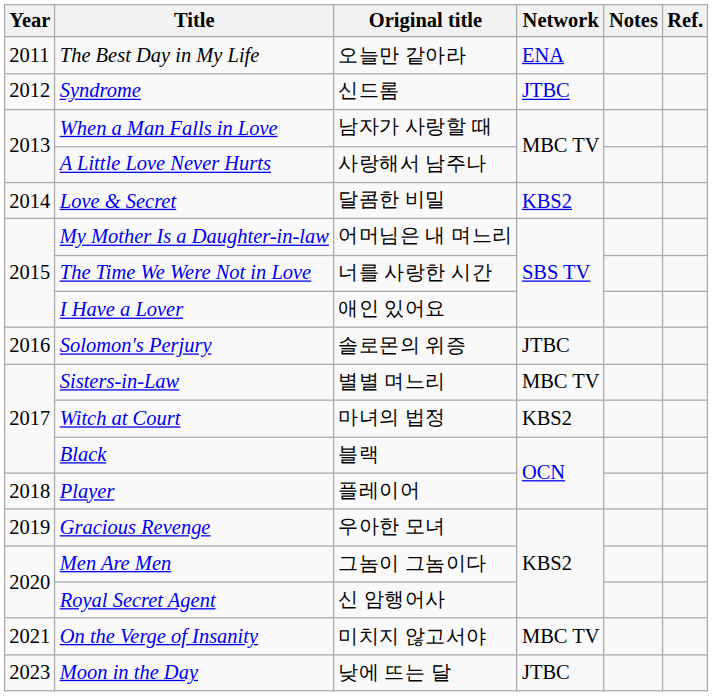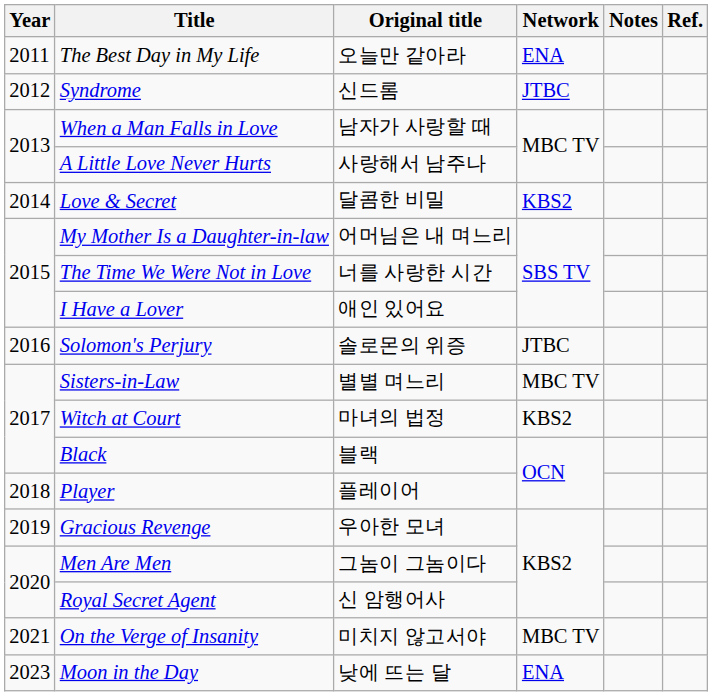Moon in the Day | Network: JTBC -> ENA
